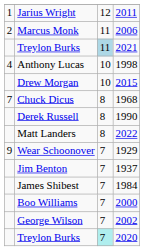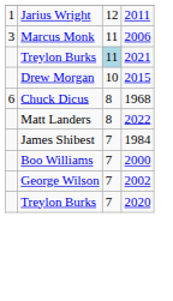Marcus Monk | column 1: 2 -> 3
- row: 4 | Anthony Lucas | 10 | 1998
Chuck Dicus | column 1: 7 -> 6
- row: Derek Russell | 8 | 1990
- row: 9 | Wear Schoonover | 7 | 1929
- row: Jim Benton | 7 | 1937
Treylon Burks / 2020 | column 3: paleturquoise background -> no background
